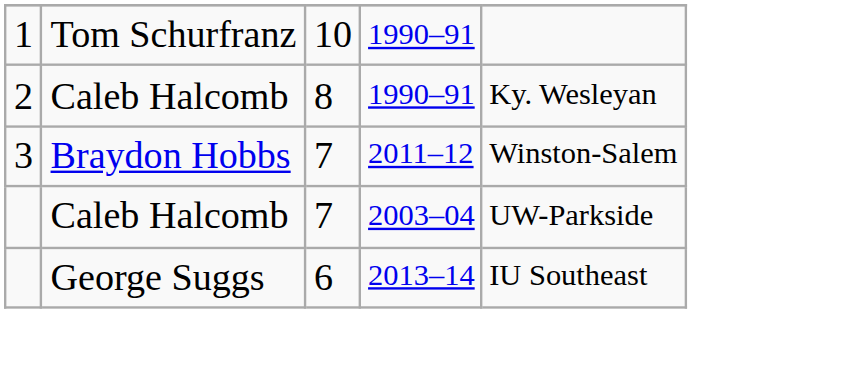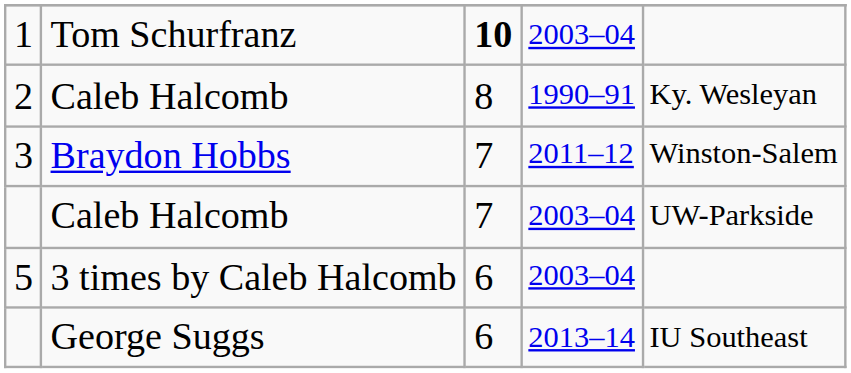1 | column 3: normal -> bold
1 | column 4: 1990–91 -> 2003–04
+ row: 5 | 3 times by Caleb Halcomb | 6 | 2003–04
